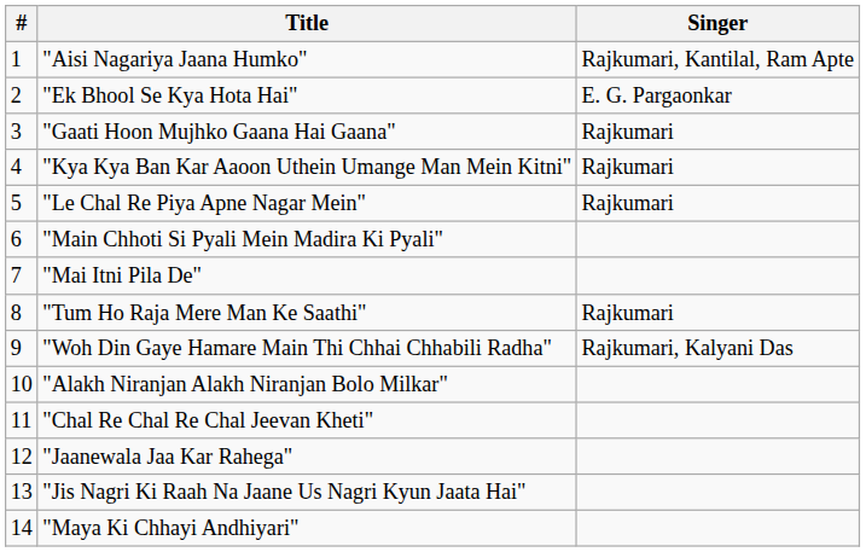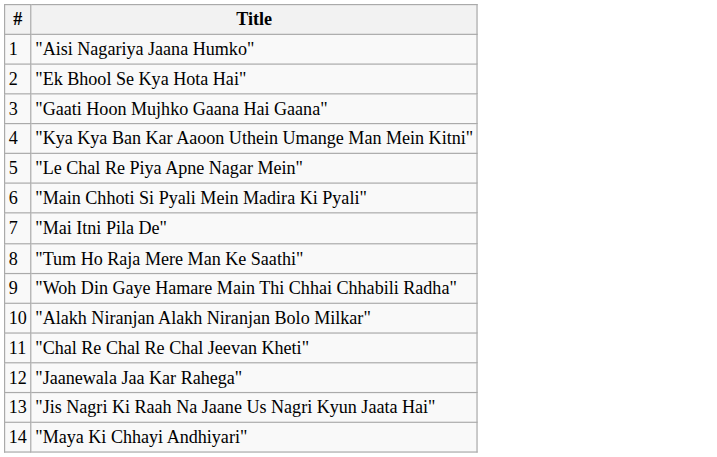- column: Singer | Rajkumari, Kantilal, Ram Apte | E. G. Pargaonkar | Rajkumari | Rajkumari | Rajkumari | Rajkumari | Rajkumari, Kalyani Das
